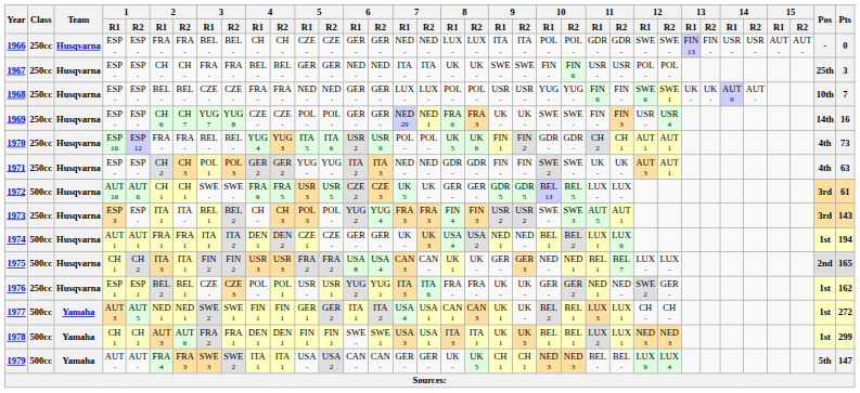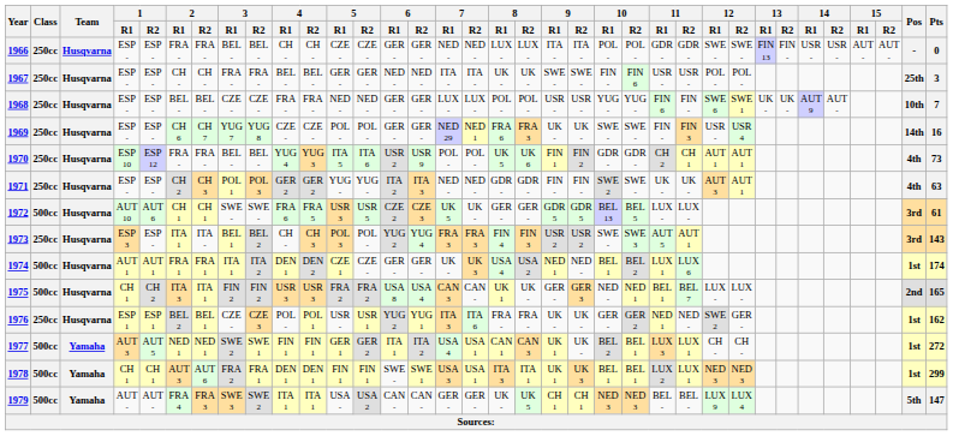1974 | Pts: 194 -> 174
